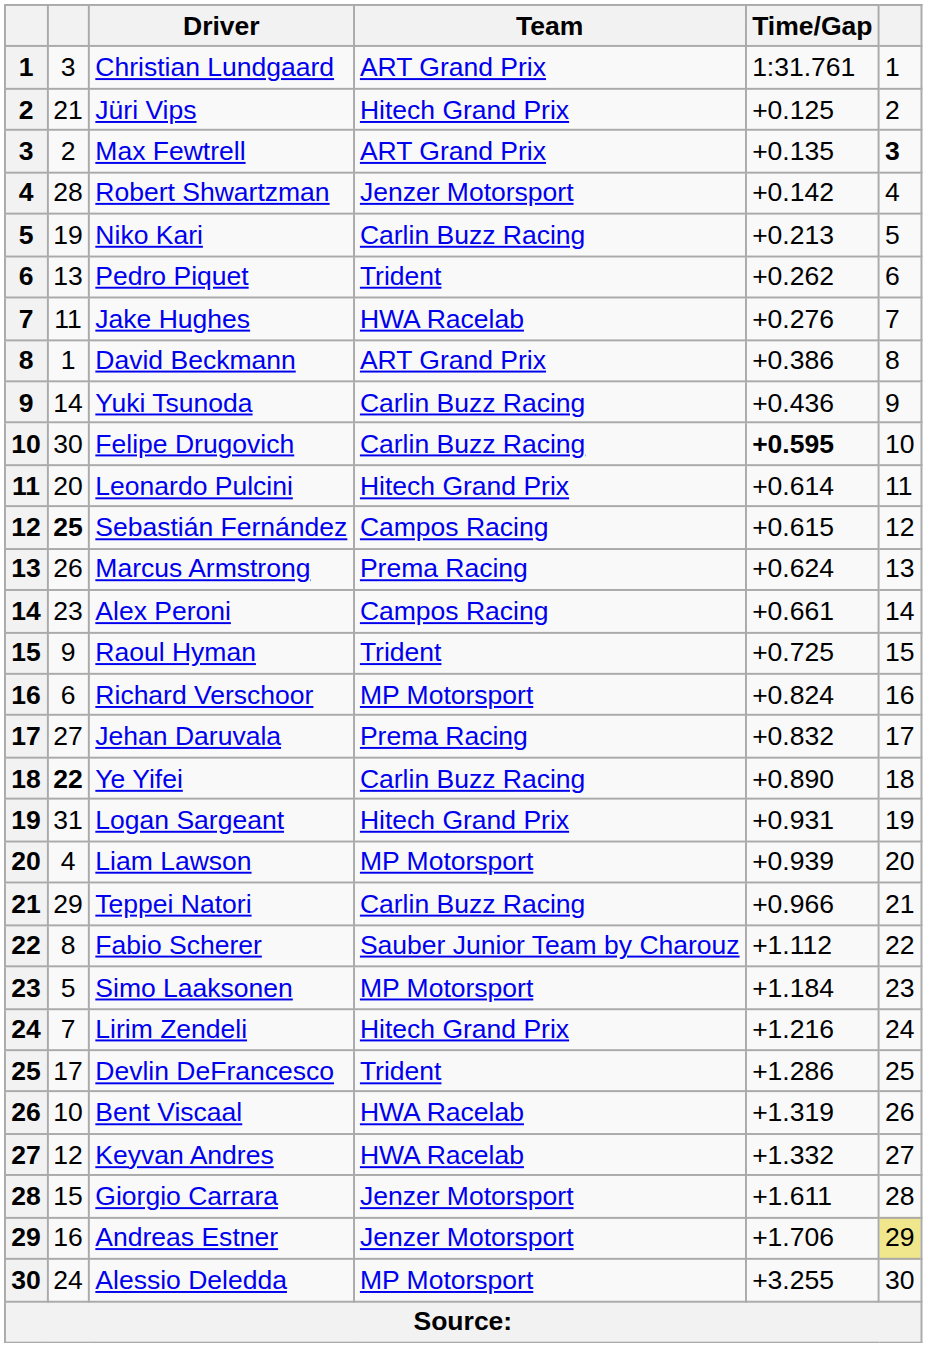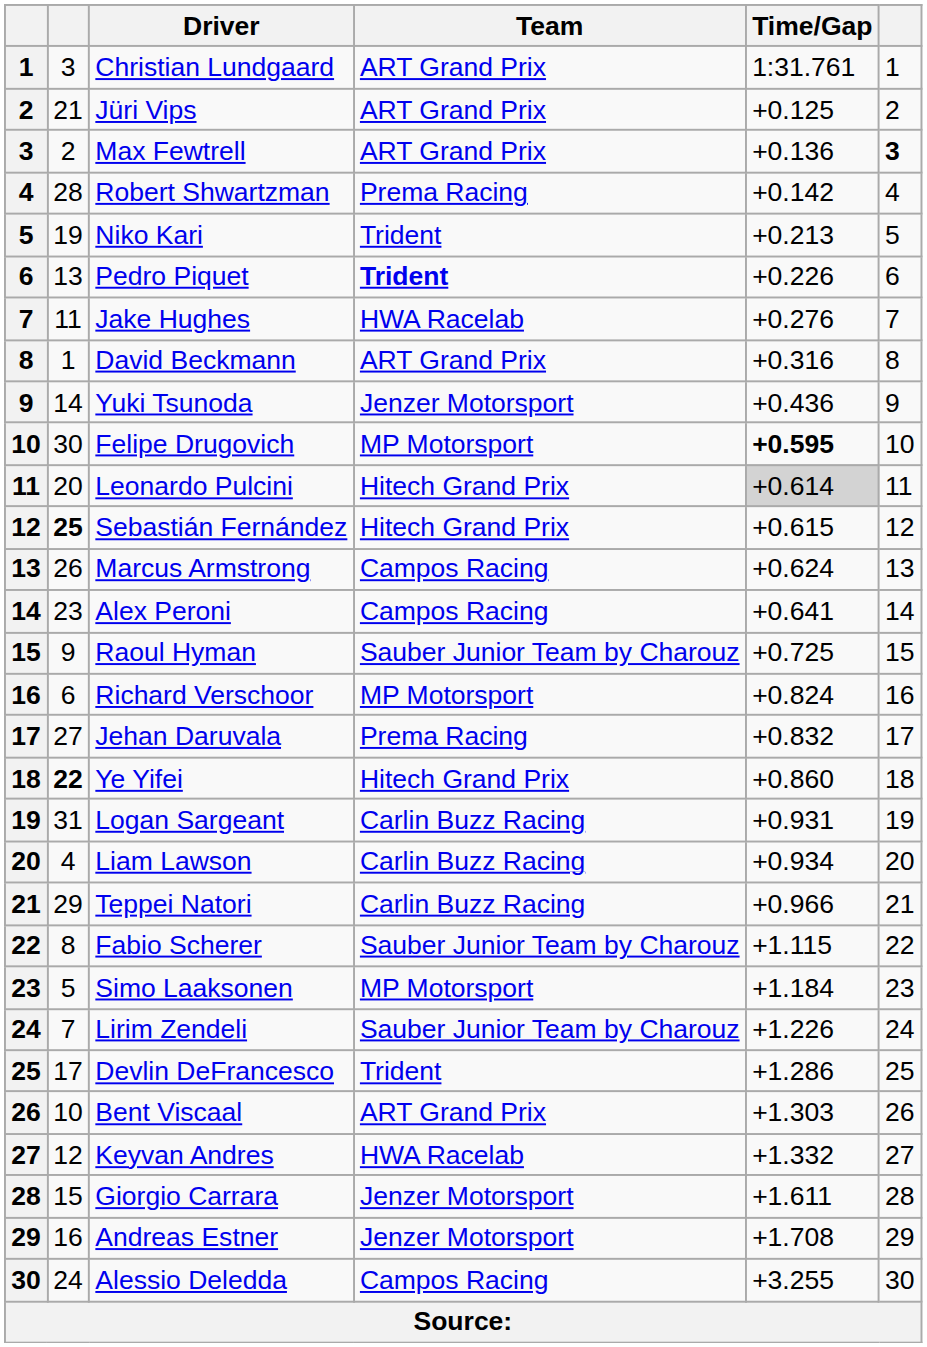Jüri Vips | Team: Hitech Grand Prix -> ART Grand Prix
Max Fewtrell | Time/Gap: +0.135 -> +0.136
Robert Shwartzman | Team: Jenzer Motorsport -> Prema Racing
Niko Kari | Team: Carlin Buzz Racing -> Trident
Pedro Piquet | Team: normal -> bold
Pedro Piquet | Time/Gap: +0.262 -> +0.226
David Beckmann | Time/Gap: +0.386 -> +0.316
Yuki Tsunoda | Team: Carlin Buzz Racing -> Jenzer Motorsport
Felipe Drugovich | Team: Carlin Buzz Racing -> MP Motorsport
Leonardo Pulcini | Time/Gap: no background -> lightgrey background
Sebastián Fernández | Team: Campos Racing -> Hitech Grand Prix
Marcus Armstrong | Team: Prema Racing -> Campos Racing
Alex Peroni | Time/Gap: +0.661 -> +0.641
Raoul Hyman | Team: Trident -> Sauber Junior Team by Charouz
Ye Yifei | Team: Carlin Buzz Racing -> Hitech Grand Prix
Ye Yifei | Time/Gap: +0.890 -> +0.860
Logan Sargeant | Team: Hitech Grand Prix -> Carlin Buzz Racing
Liam Lawson | Team: MP Motorsport -> Carlin Buzz Racing
Liam Lawson | Time/Gap: +0.939 -> +0.934
Fabio Scherer | Time/Gap: +1.112 -> +1.115
Lirim Zendeli | Team: Hitech Grand Prix -> Sauber Junior Team by Charouz
Lirim Zendeli | Time/Gap: +1.216 -> +1.226
Bent Viscaal | Team: HWA Racelab -> ART Grand Prix
Bent Viscaal | Time/Gap: +1.319 -> +1.303
Andreas Estner | Time/Gap: +1.706 -> +1.708
Andreas Estner | column 6: khaki background -> no background
Alessio Deledda | Team: MP Motorsport -> Campos Racing
